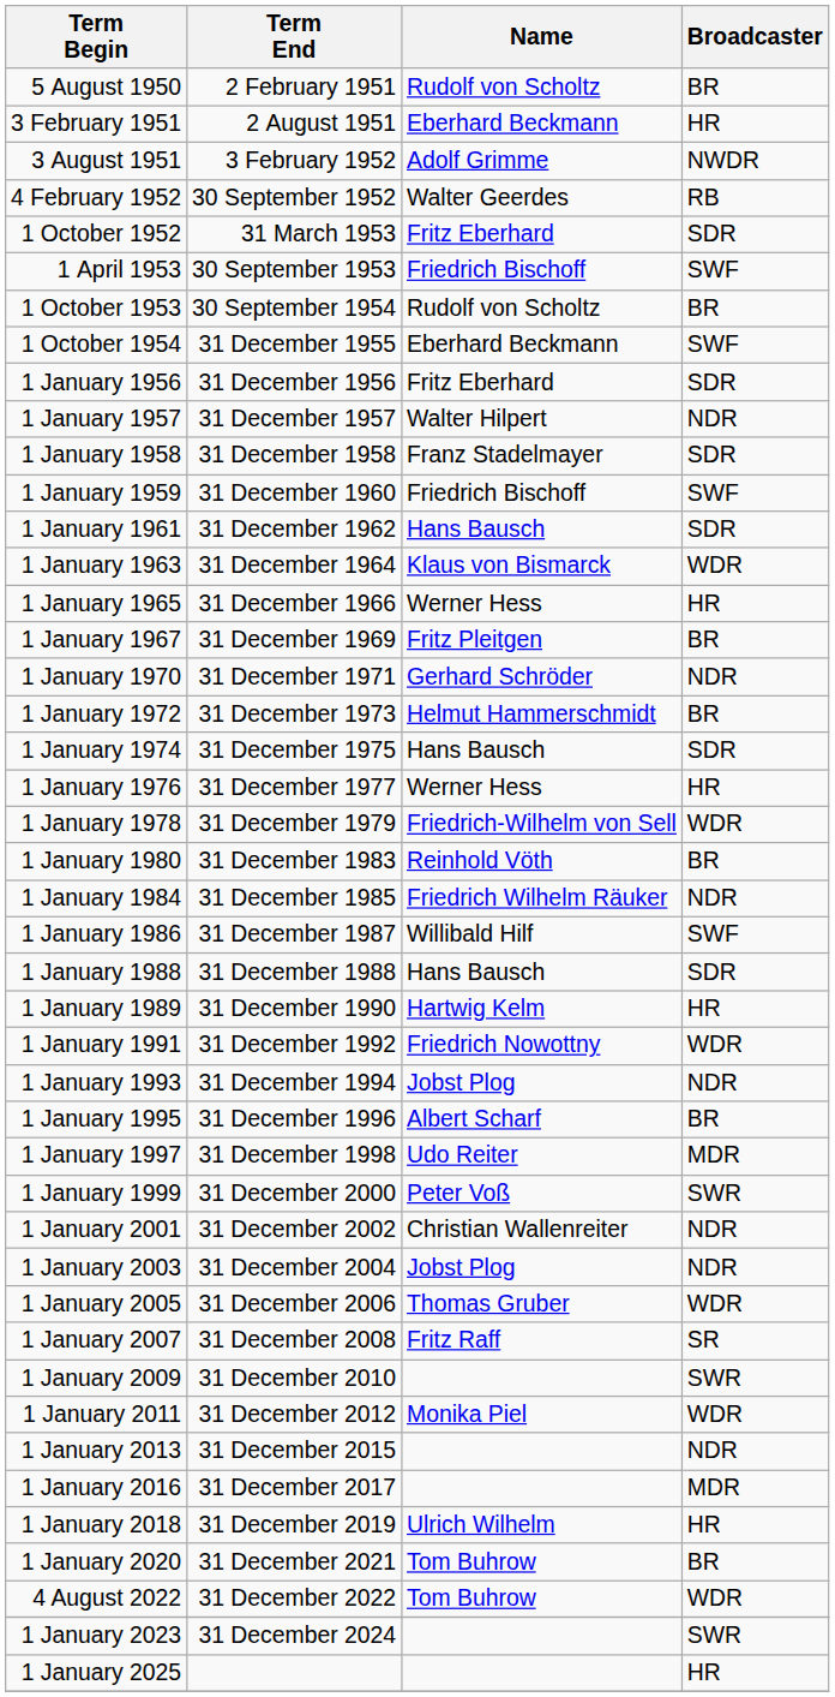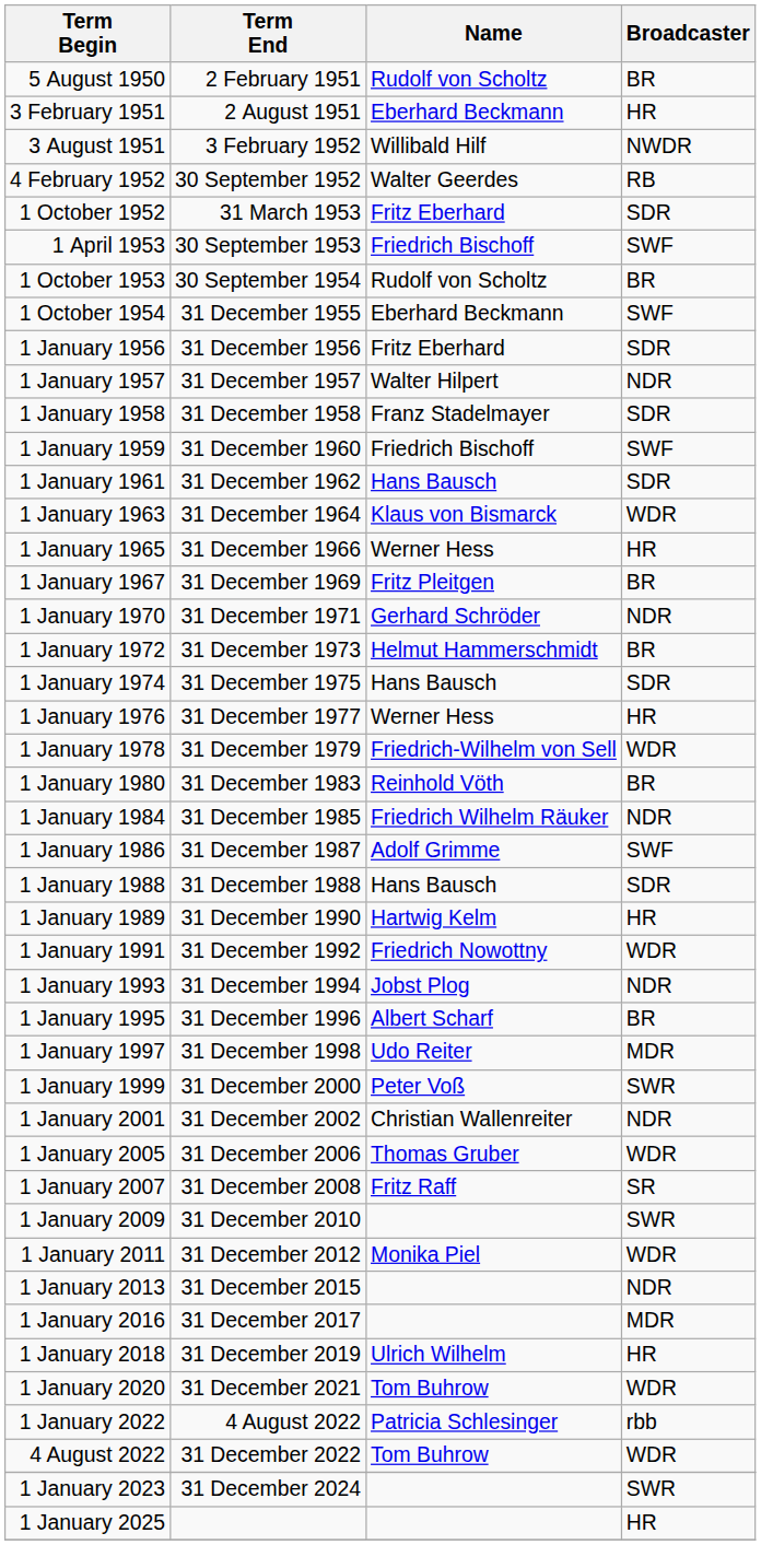3 August 1951 | Name: Adolf Grimme -> Willibald Hilf
1 January 1986 | Name: Willibald Hilf -> Adolf Grimme
- row: 1 January 2003 | 31 December 2004 | Jobst Plog | NDR
1 January 2020 | Broadcaster: BR -> WDR
+ row: 1 January 2022 | 4 August 2022 | Patricia Schlesinger | rbb
